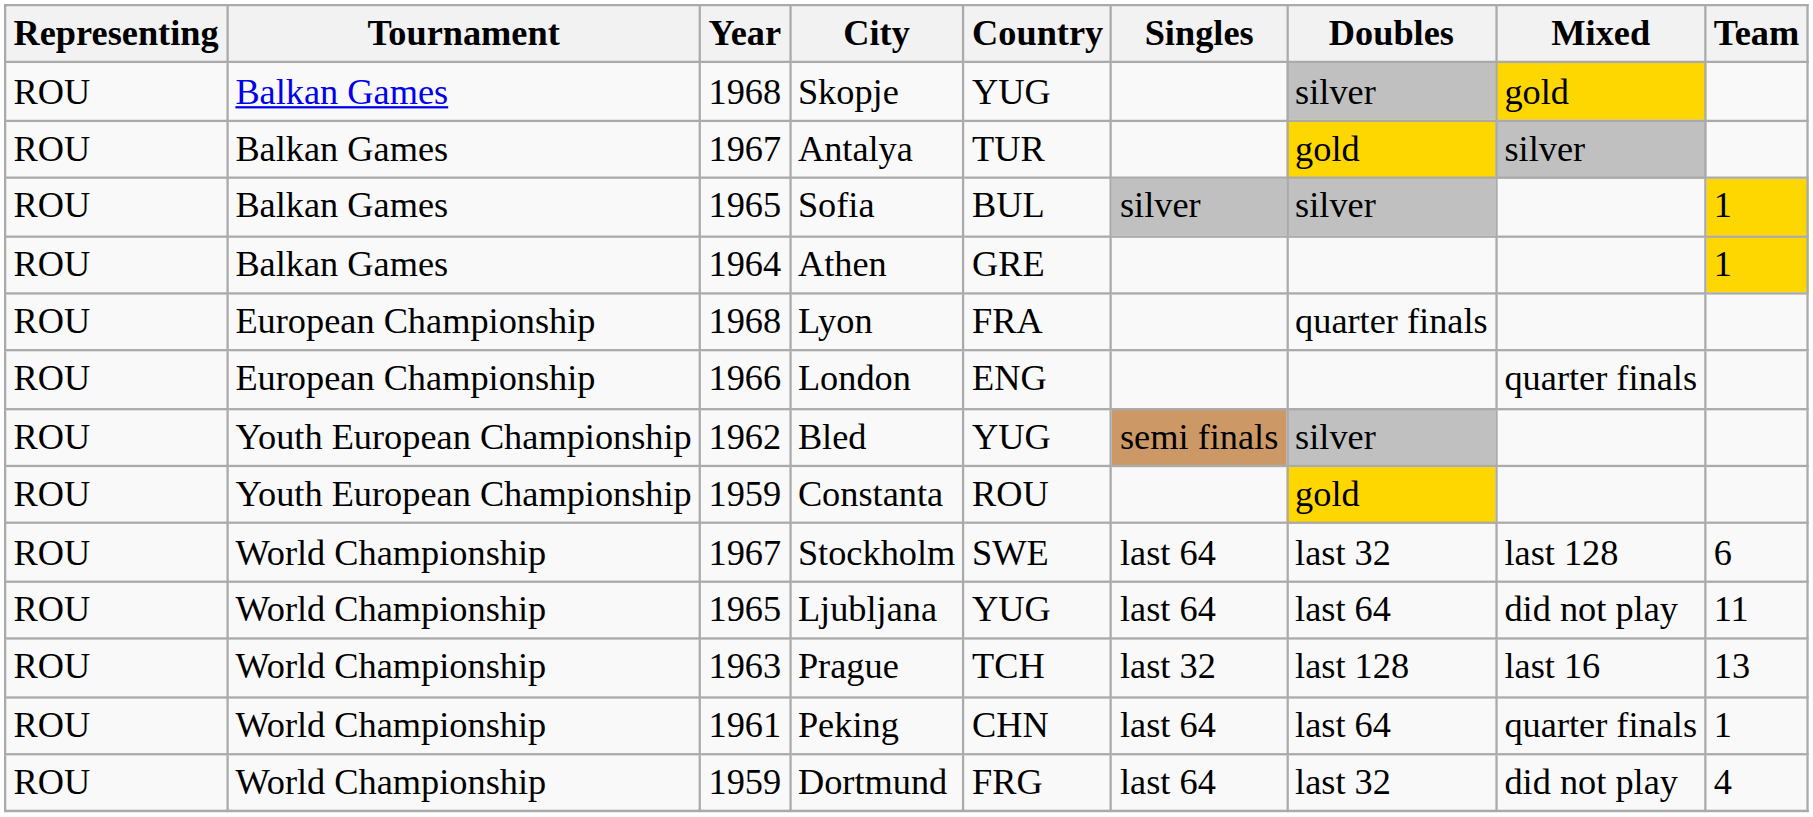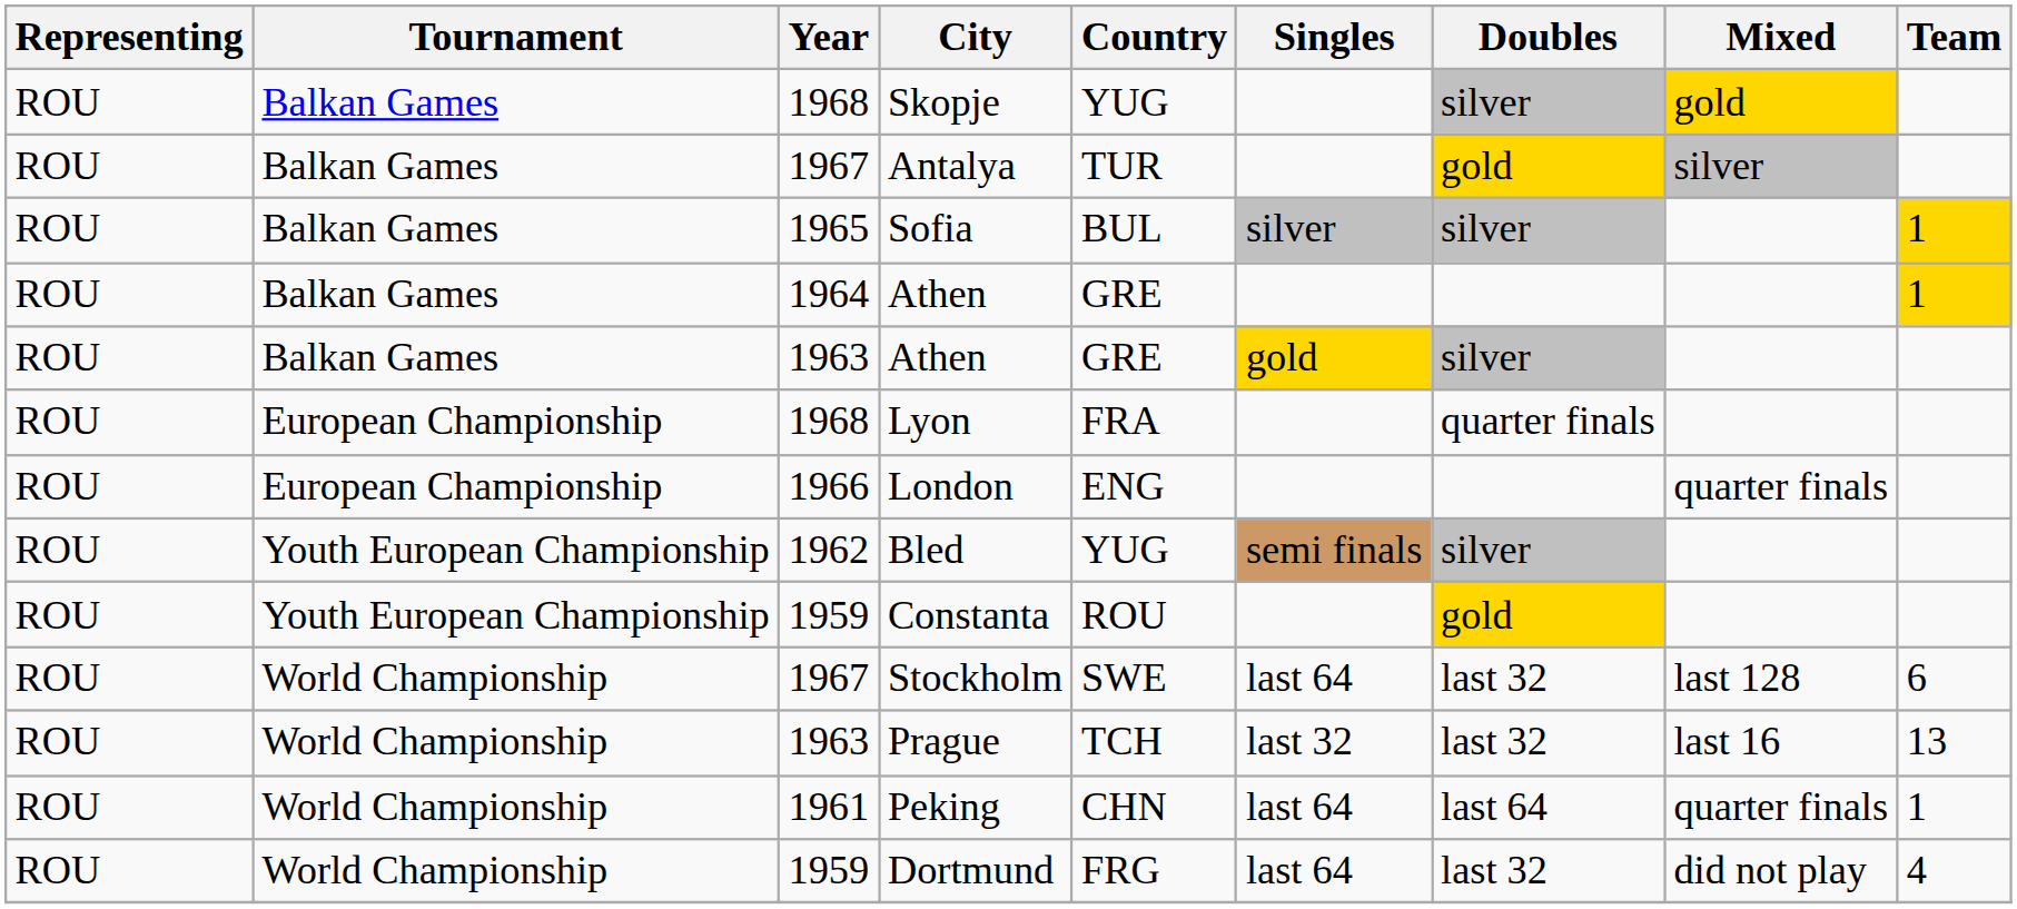+ row: ROU | Balkan Games | 1963 | Athen | GRE | gold | silver
- row: ROU | World Championship | 1965 | Ljubljana | YUG | last 64 | last 64 | did not play | 11
Prague | Doubles: last 128 -> last 32
